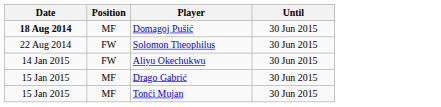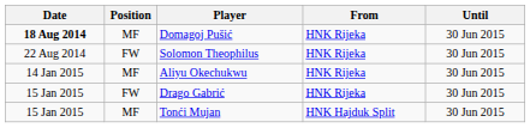+ column: From | HNK Rijeka | HNK Rijeka | HNK Rijeka | HNK Rijeka | HNK Hajduk Split
Aliyu Okechukwu | Position: FW -> MF
Drago Gabrić | Position: MF -> FW
